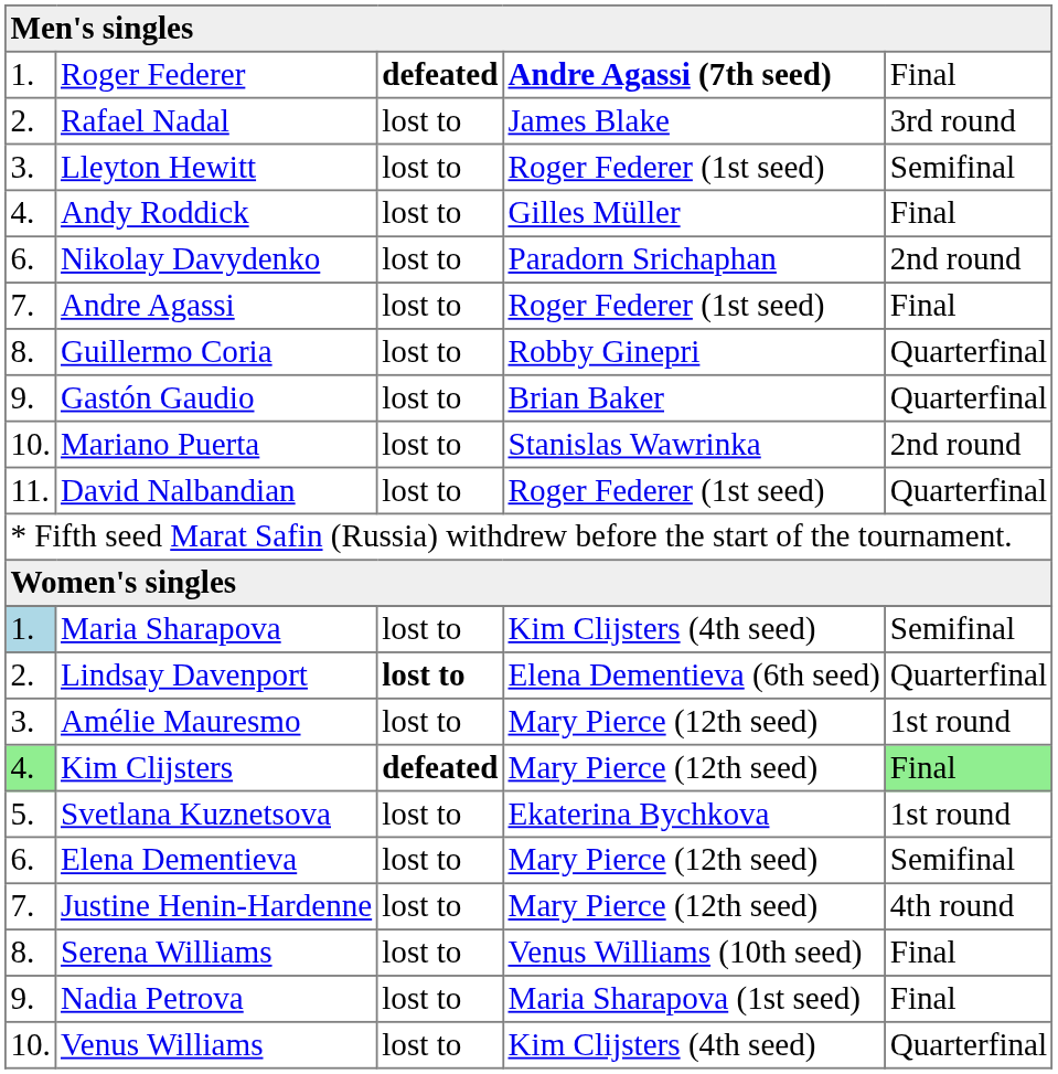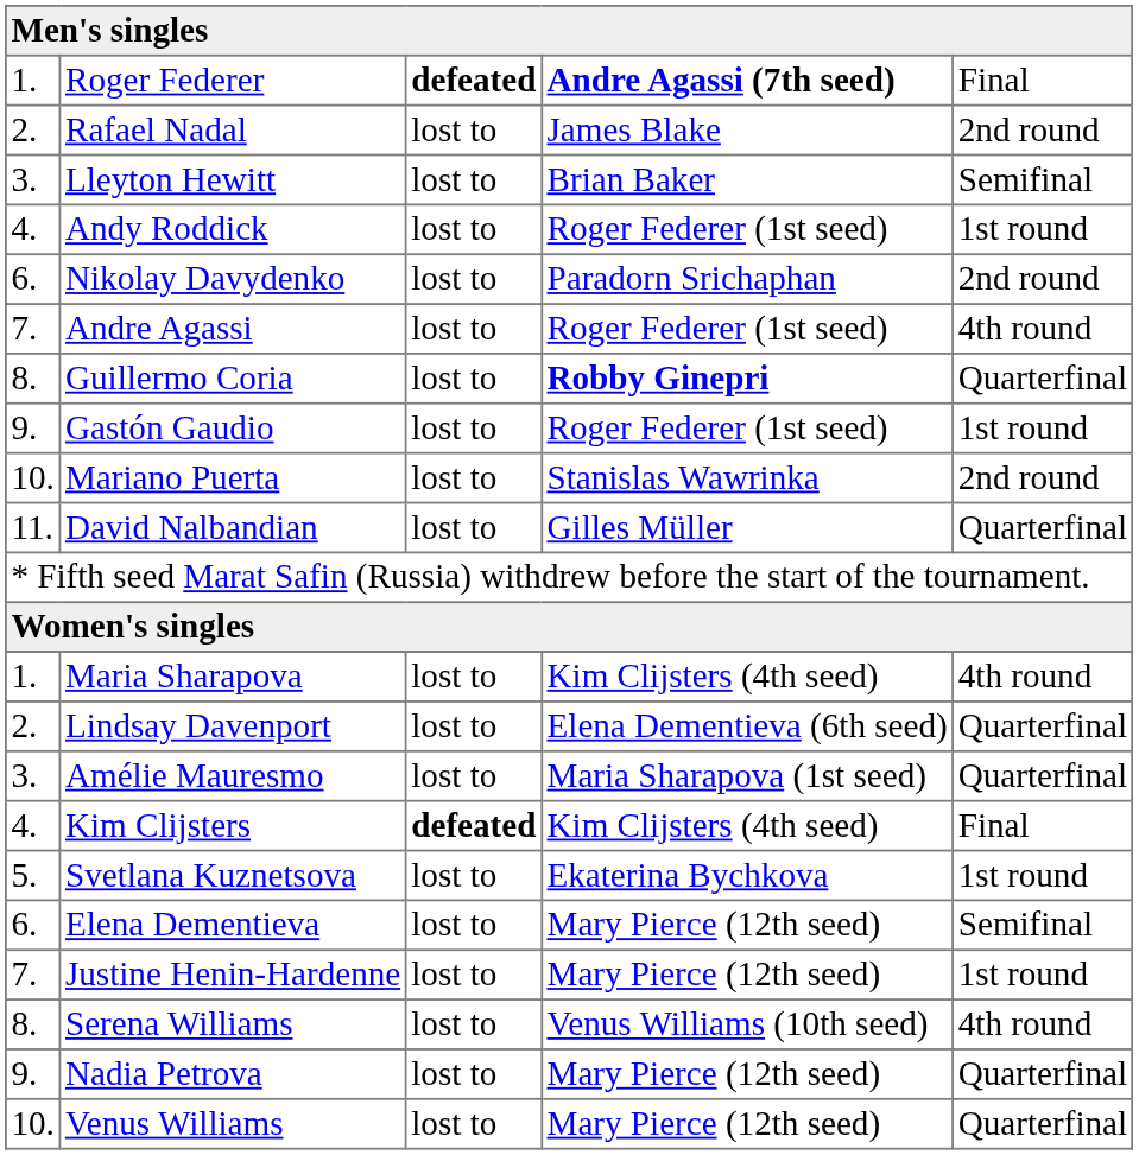Rafael Nadal | column 5: 3rd round -> 2nd round
Lleyton Hewitt | column 4: Roger Federer (1st seed) -> Brian Baker
Andy Roddick | column 4: Gilles Müller -> Roger Federer (1st seed)
Andy Roddick | column 5: Final -> 1st round
Andre Agassi | column 5: Final -> 4th round
Guillermo Coria | column 4: normal -> bold
Gastón Gaudio | column 4: Brian Baker -> Roger Federer (1st seed)
Gastón Gaudio | column 5: Quarterfinal -> 1st round
David Nalbandian | column 4: Roger Federer (1st seed) -> Gilles Müller
Maria Sharapova | column 1: lightblue background -> no background
Maria Sharapova | column 5: Semifinal -> 4th round
Lindsay Davenport | column 3: bold -> normal
Amélie Mauresmo | column 4: Mary Pierce (12th seed) -> Maria Sharapova (1st seed)
Amélie Mauresmo | column 5: 1st round -> Quarterfinal
Kim Clijsters | column 1: lightgreen background -> no background
Kim Clijsters | column 4: Mary Pierce (12th seed) -> Kim Clijsters (4th seed)
Kim Clijsters | column 5: lightgreen background -> no background
Justine Henin-Hardenne | column 5: 4th round -> 1st round
Serena Williams | column 5: Final -> 4th round
Nadia Petrova | column 4: Maria Sharapova (1st seed) -> Mary Pierce (12th seed)
Nadia Petrova | column 5: Final -> Quarterfinal
Venus Williams | column 4: Kim Clijsters (4th seed) -> Mary Pierce (12th seed)
